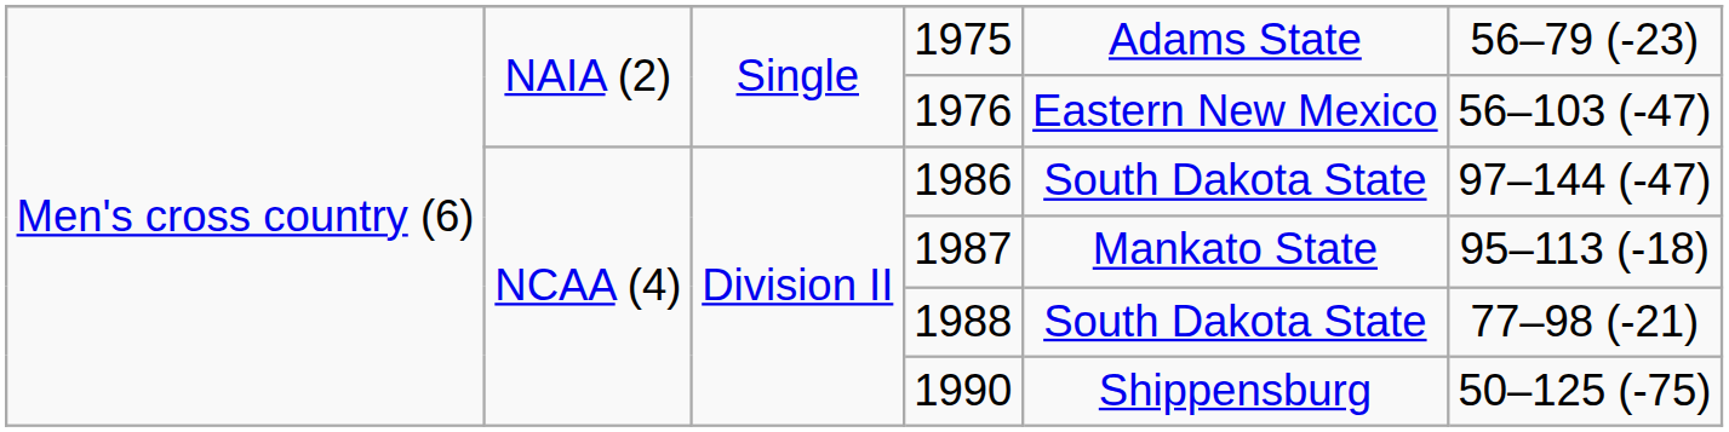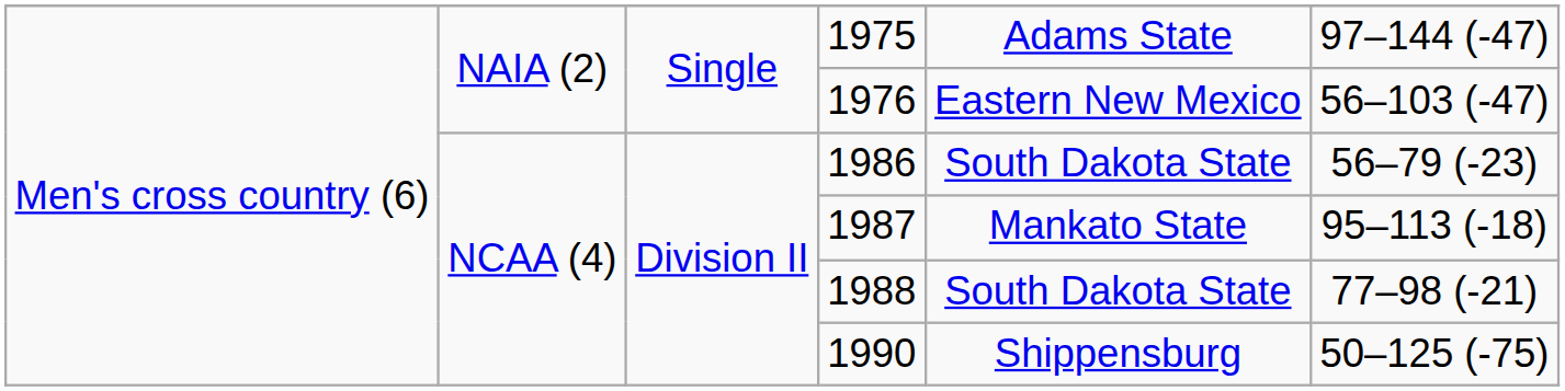1975 | column 6: 56–79 (-23) -> 97–144 (-47)
1986 | column 6: 97–144 (-47) -> 56–79 (-23)
